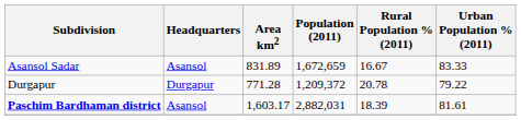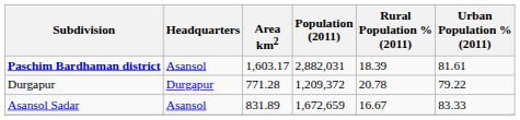rows swapped: Asansol Sadar <-> Paschim Bardhaman district
